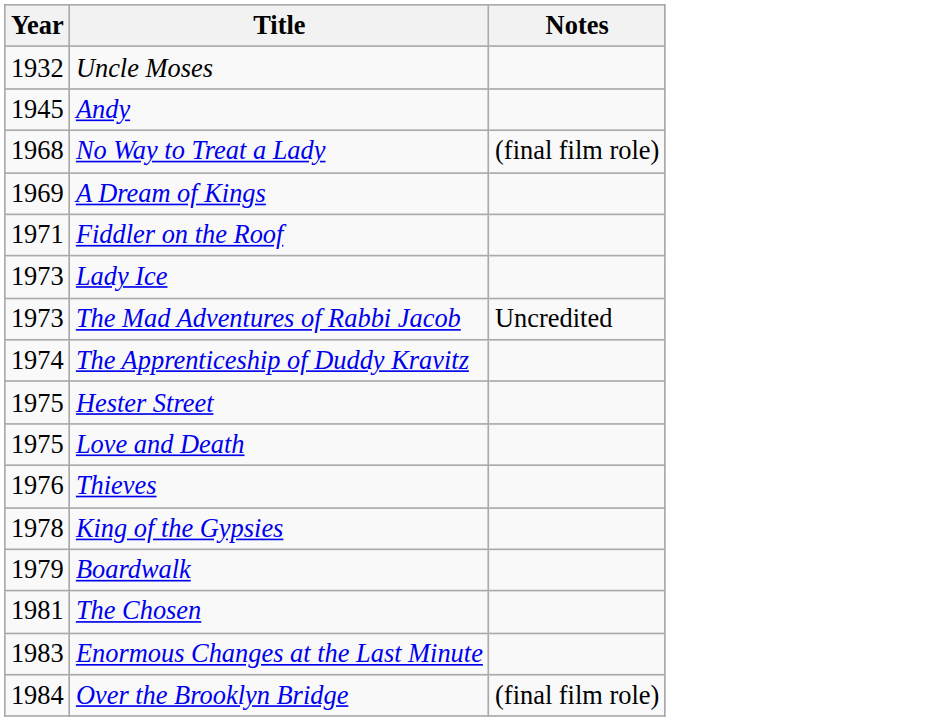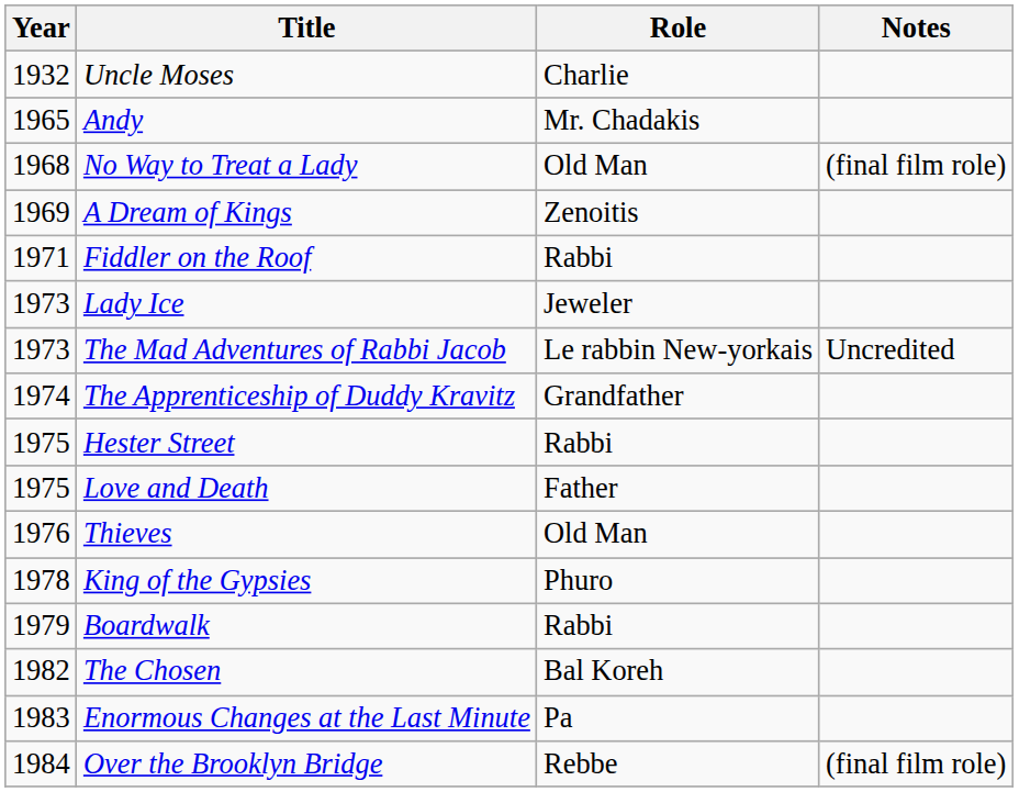+ column: Role | Charlie | Mr. Chadakis | Old Man | Zenoitis | Rabbi | Jeweler | Le rabbin New-yorkais | Grandfather | Rabbi | Father | Old Man | Phuro | Rabbi | Bal Koreh | Pa | Rebbe
Andy | Year: 1945 -> 1965
The Chosen | Year: 1981 -> 1982
